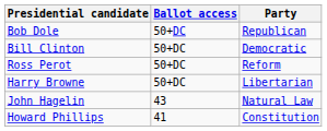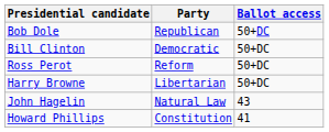columns swapped: Party <-> Ballot access
